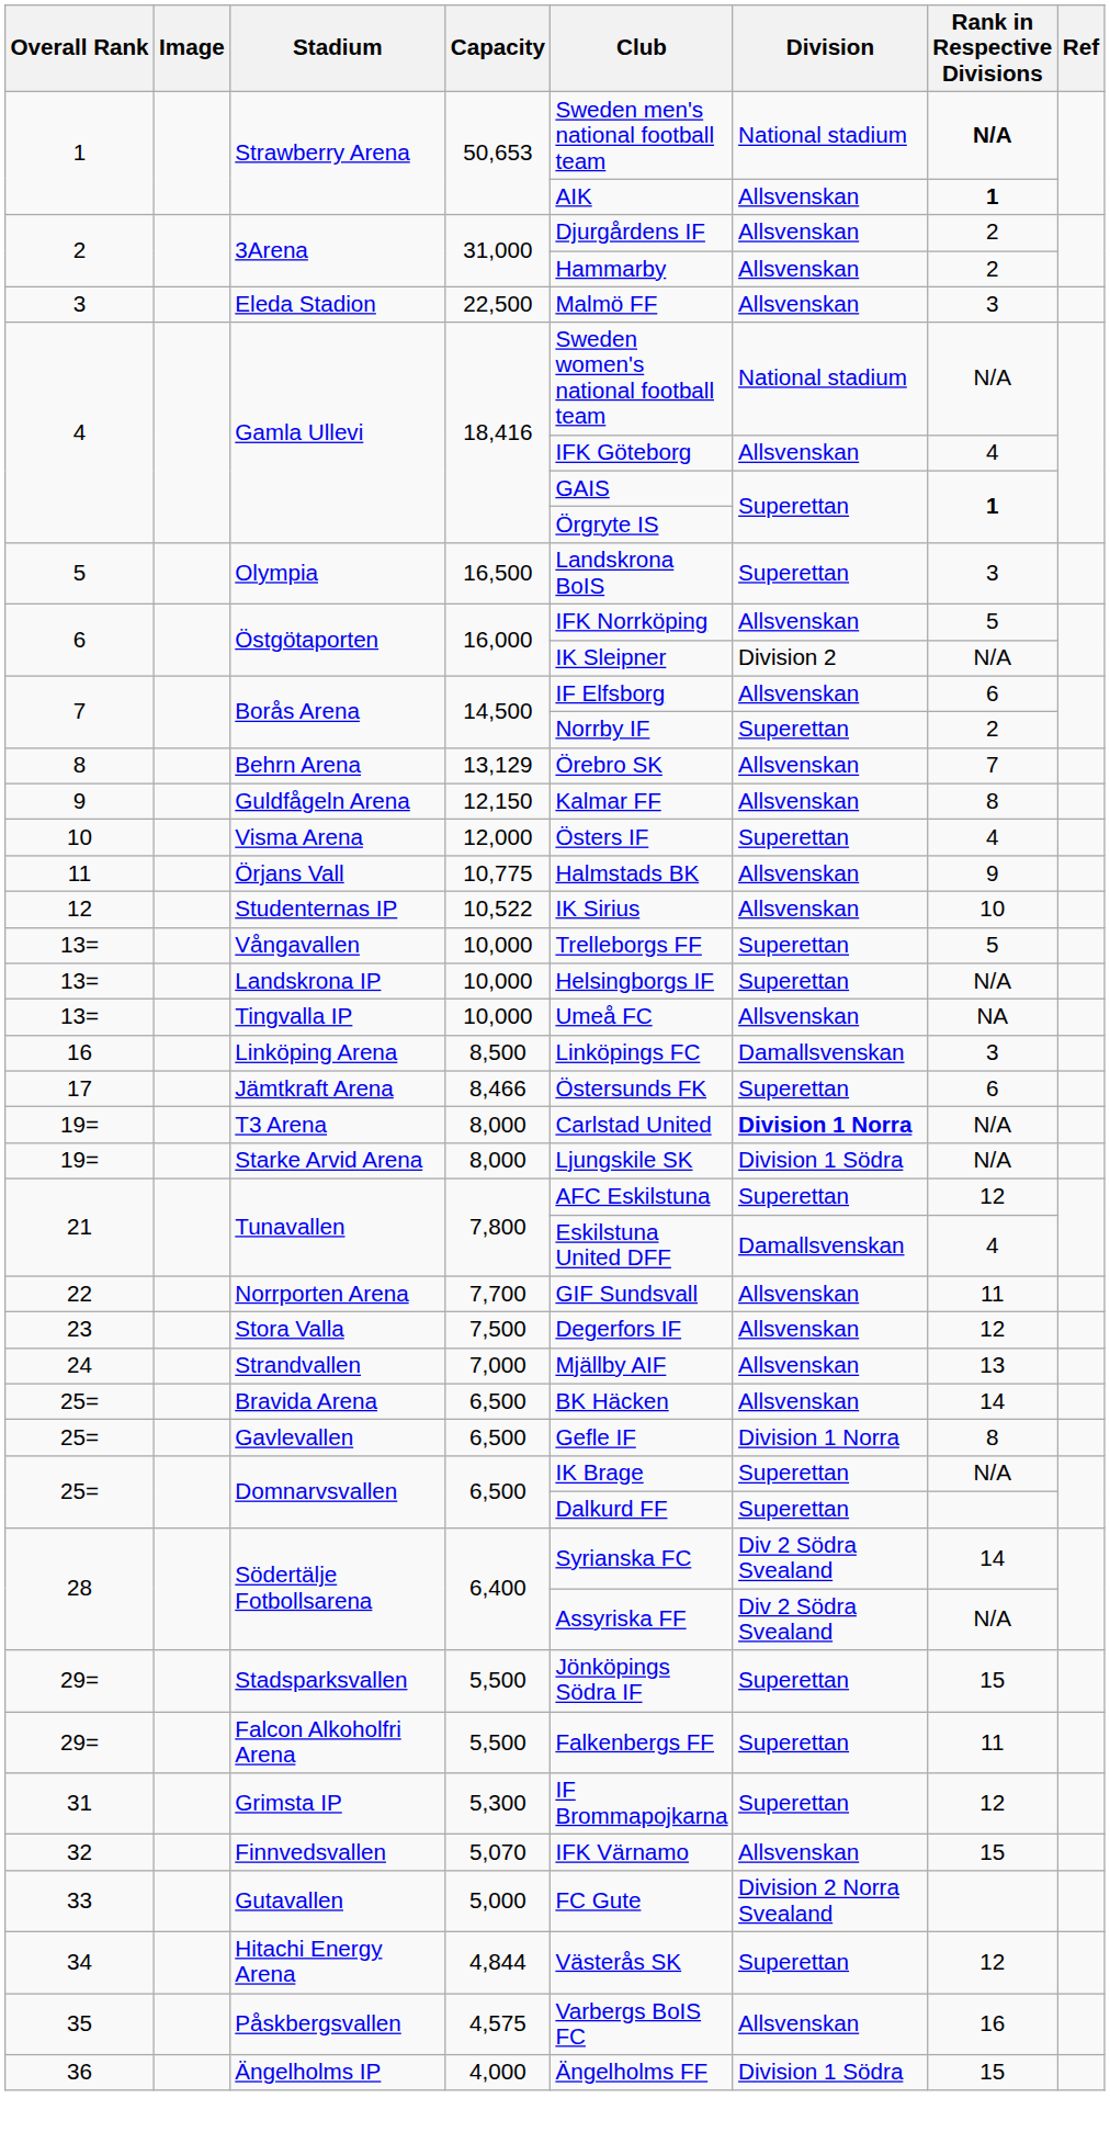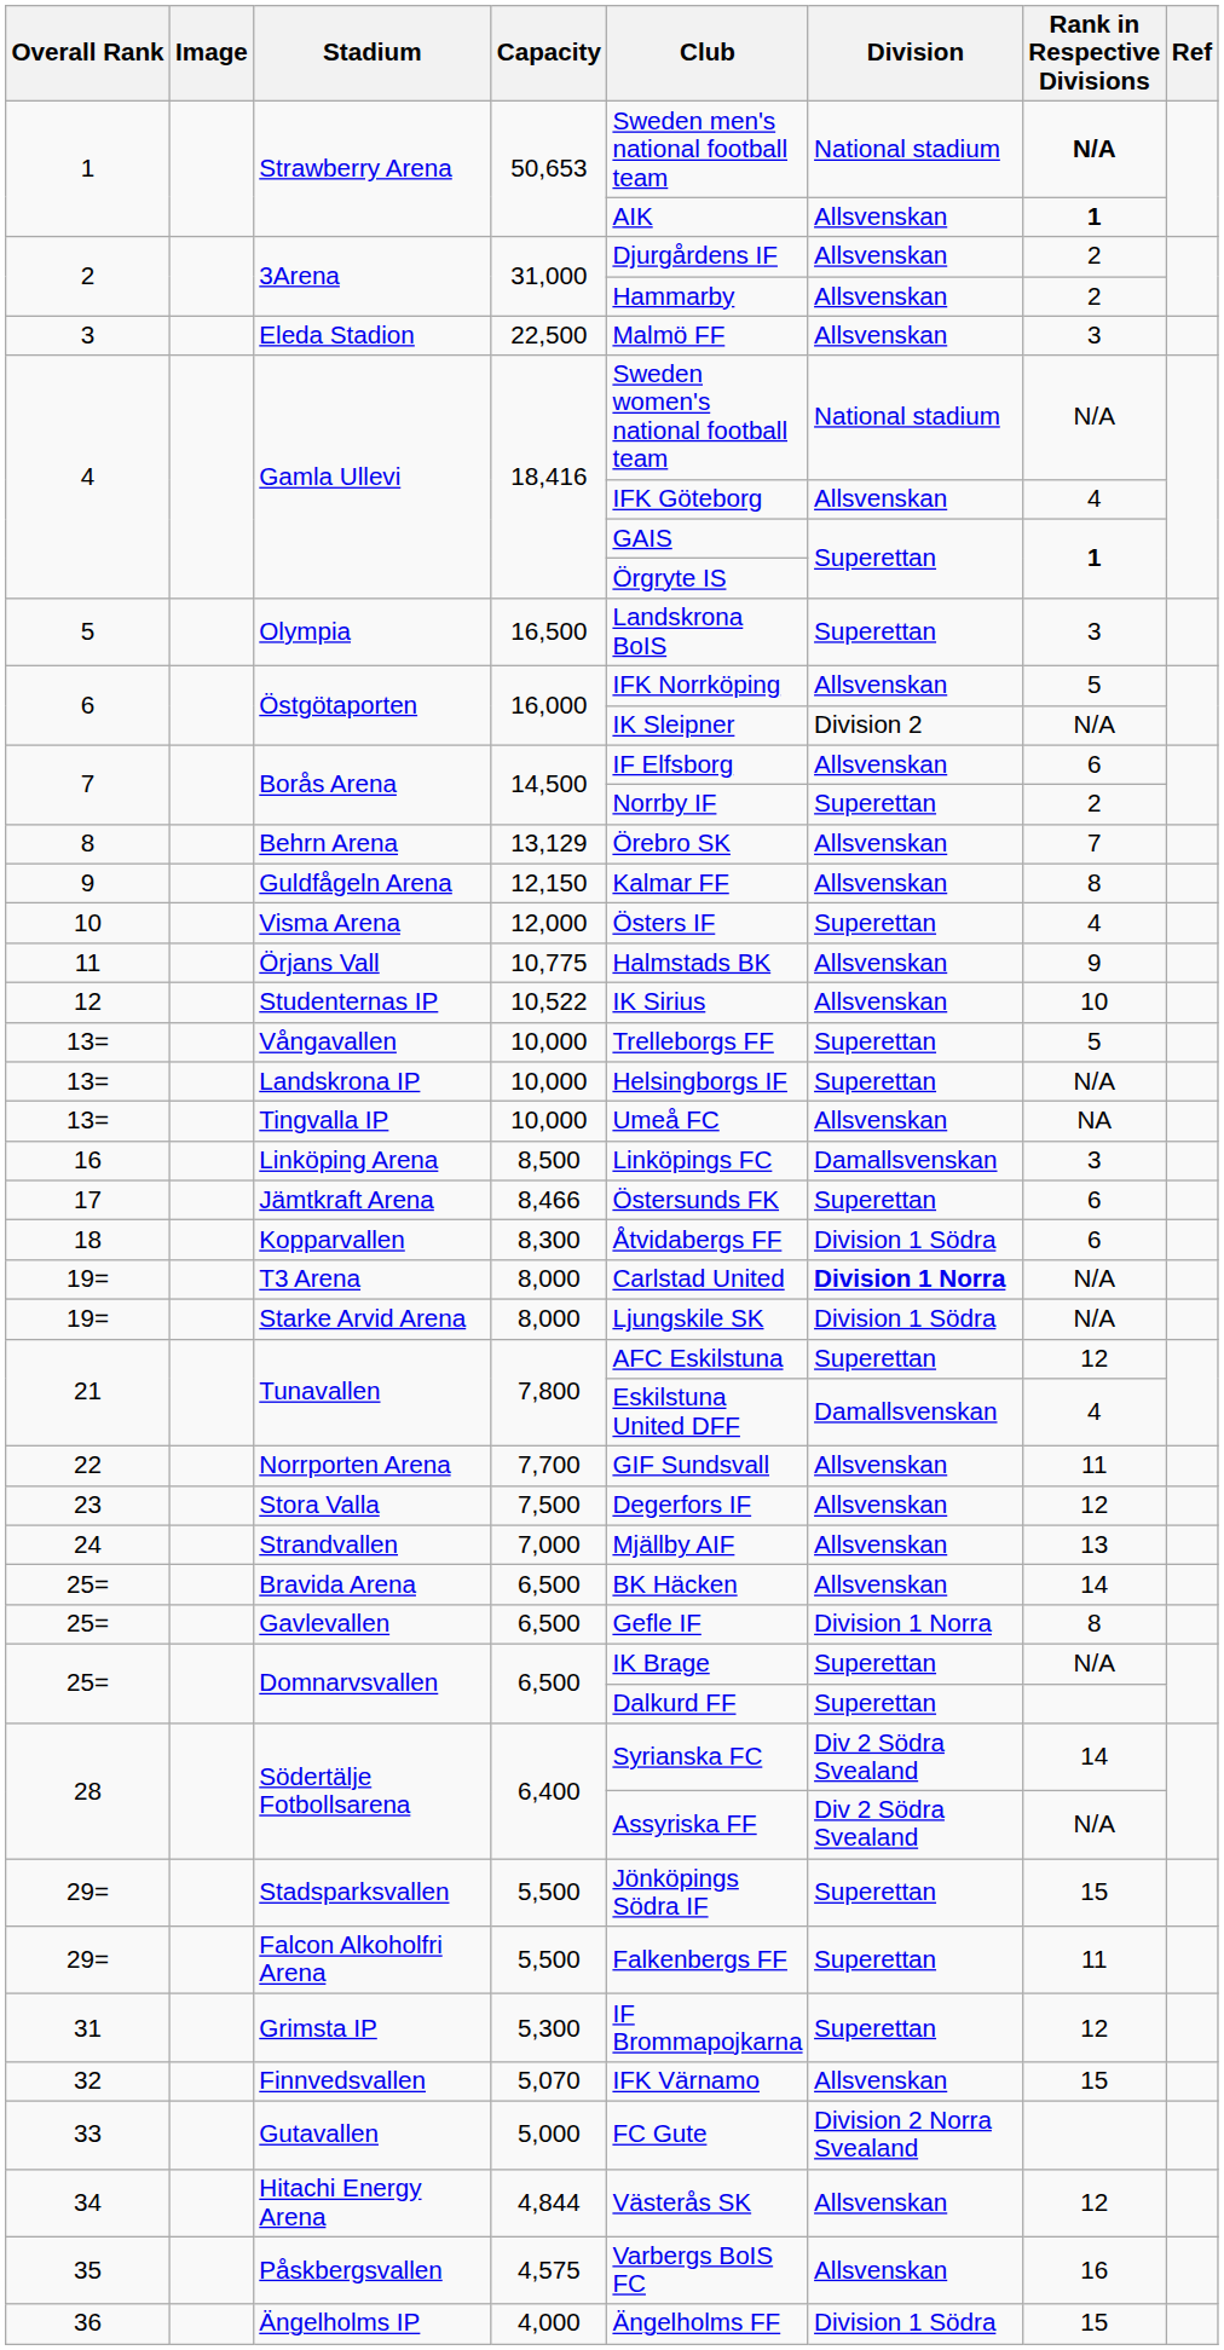+ row: 18 | Kopparvallen | 8,300 | Åtvidabergs FF | Division 1 Södra | 6
Hitachi Energy Arena | Division: Superettan -> Allsvenskan
